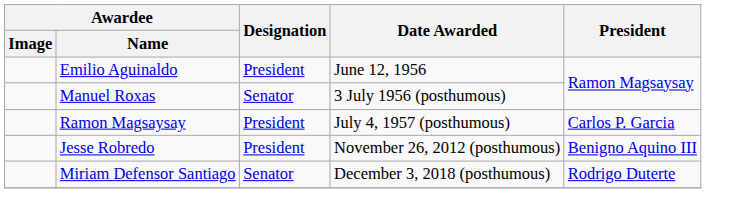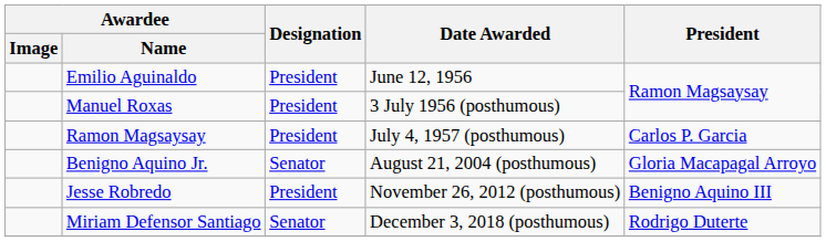Manuel Roxas | Designation: Senator -> President
+ row: Benigno Aquino Jr. | Senator | August 21, 2004 (posthumous) | Gloria Macapagal Arroyo
